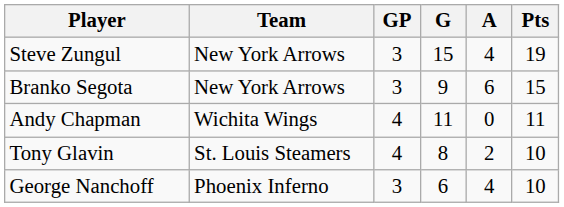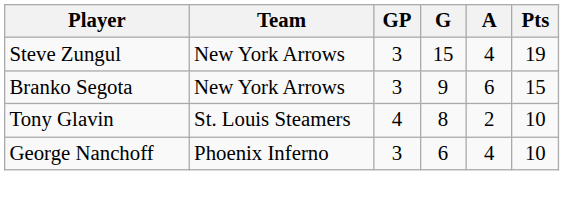- row: Andy Chapman | Wichita Wings | 4 | 11 | 0 | 11
